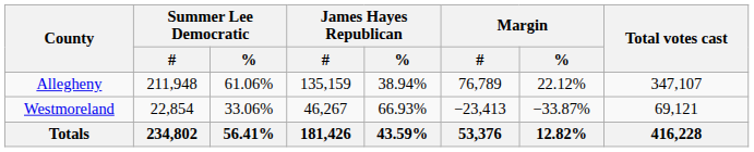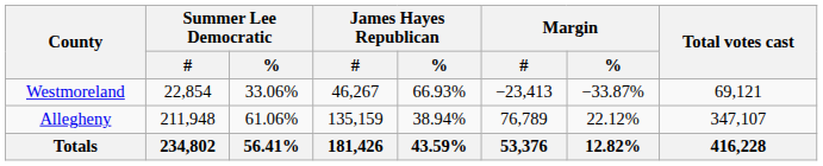rows swapped: Allegheny <-> Westmoreland
